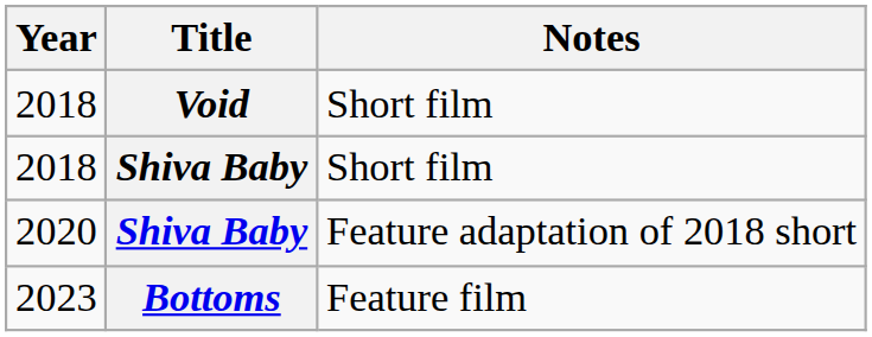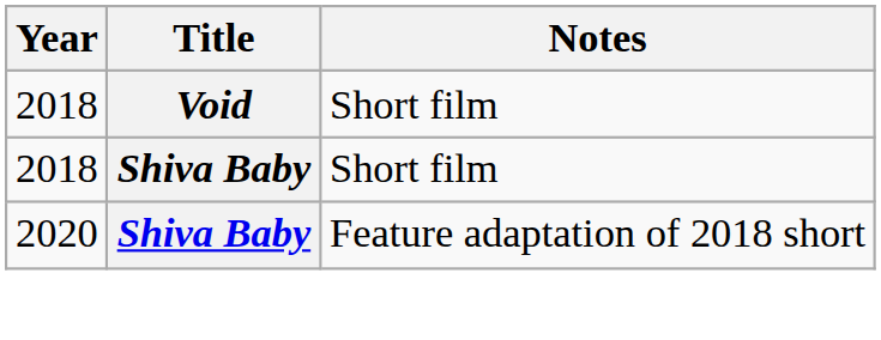- row: 2023 | Bottoms | Feature film
